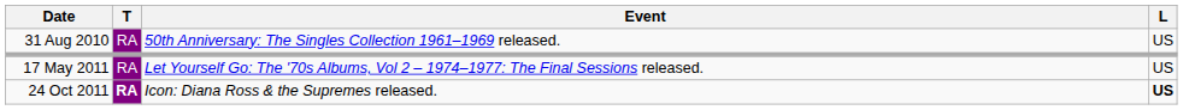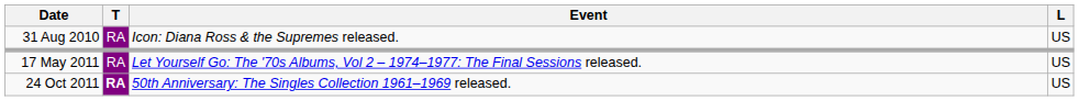31 Aug 2010 | Event: 50th Anniversary: The Singles Collection 1961–1969 released. -> Icon: Diana Ross & the Supremes released.
24 Oct 2011 | Event: Icon: Diana Ross & the Supremes released. -> 50th Anniversary: The Singles Collection 1961–1969 released.
24 Oct 2011 | L: bold -> normal
